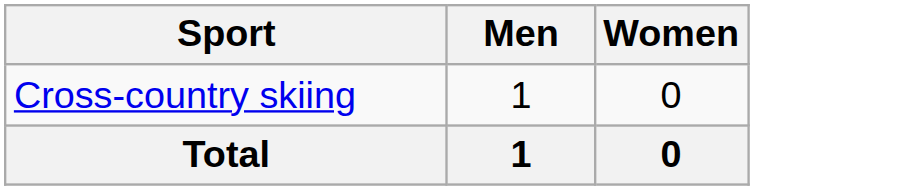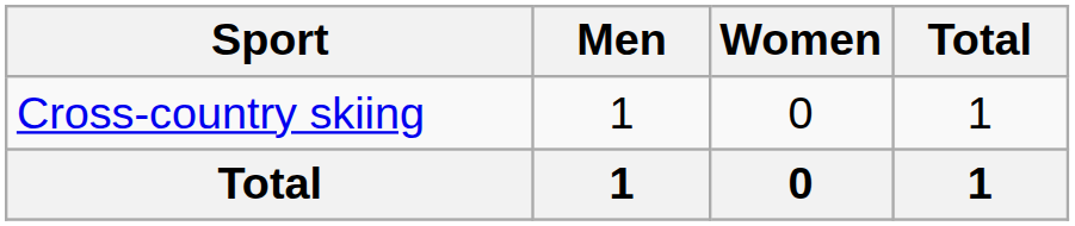+ column: Total | 1 | 1
